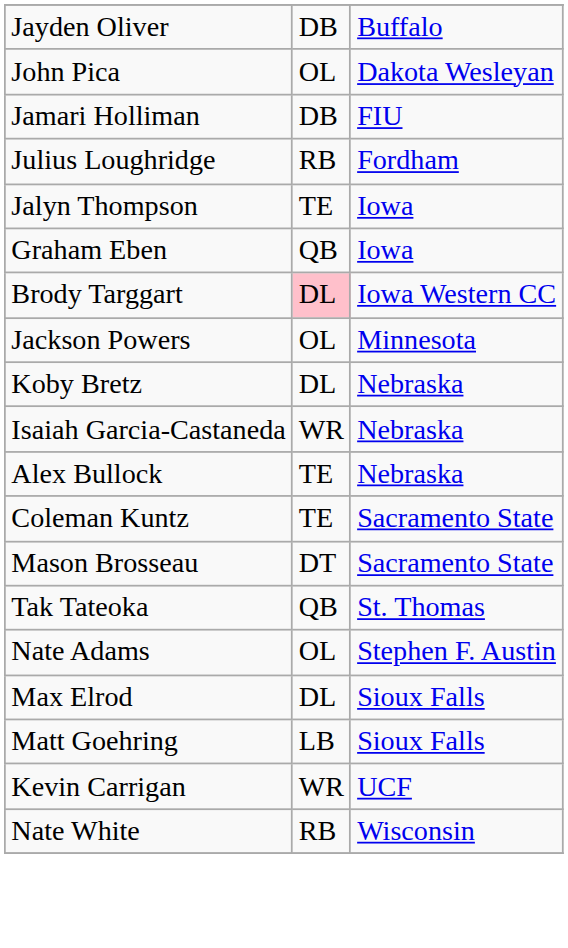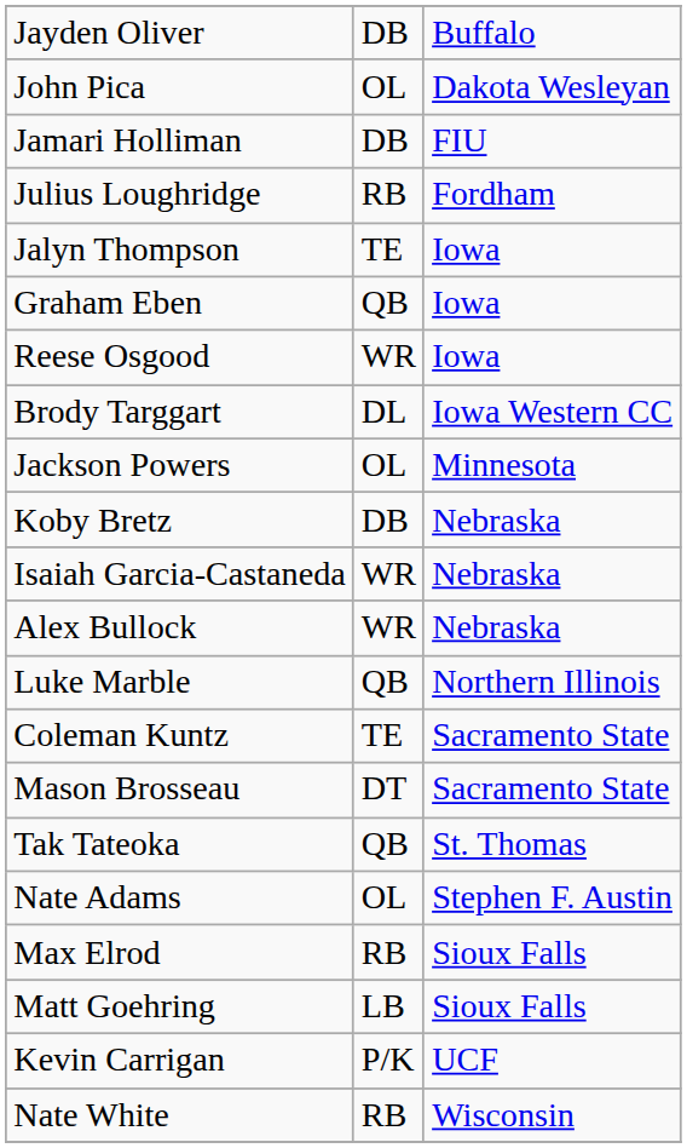+ row: Reese Osgood | WR | Iowa
Brody Targgart | column 2: pink background -> no background
Koby Bretz | column 2: DL -> DB
Alex Bullock | column 2: TE -> WR
+ row: Luke Marble | QB | Northern Illinois
Max Elrod | column 2: DL -> RB
Kevin Carrigan | column 2: WR -> P/K
